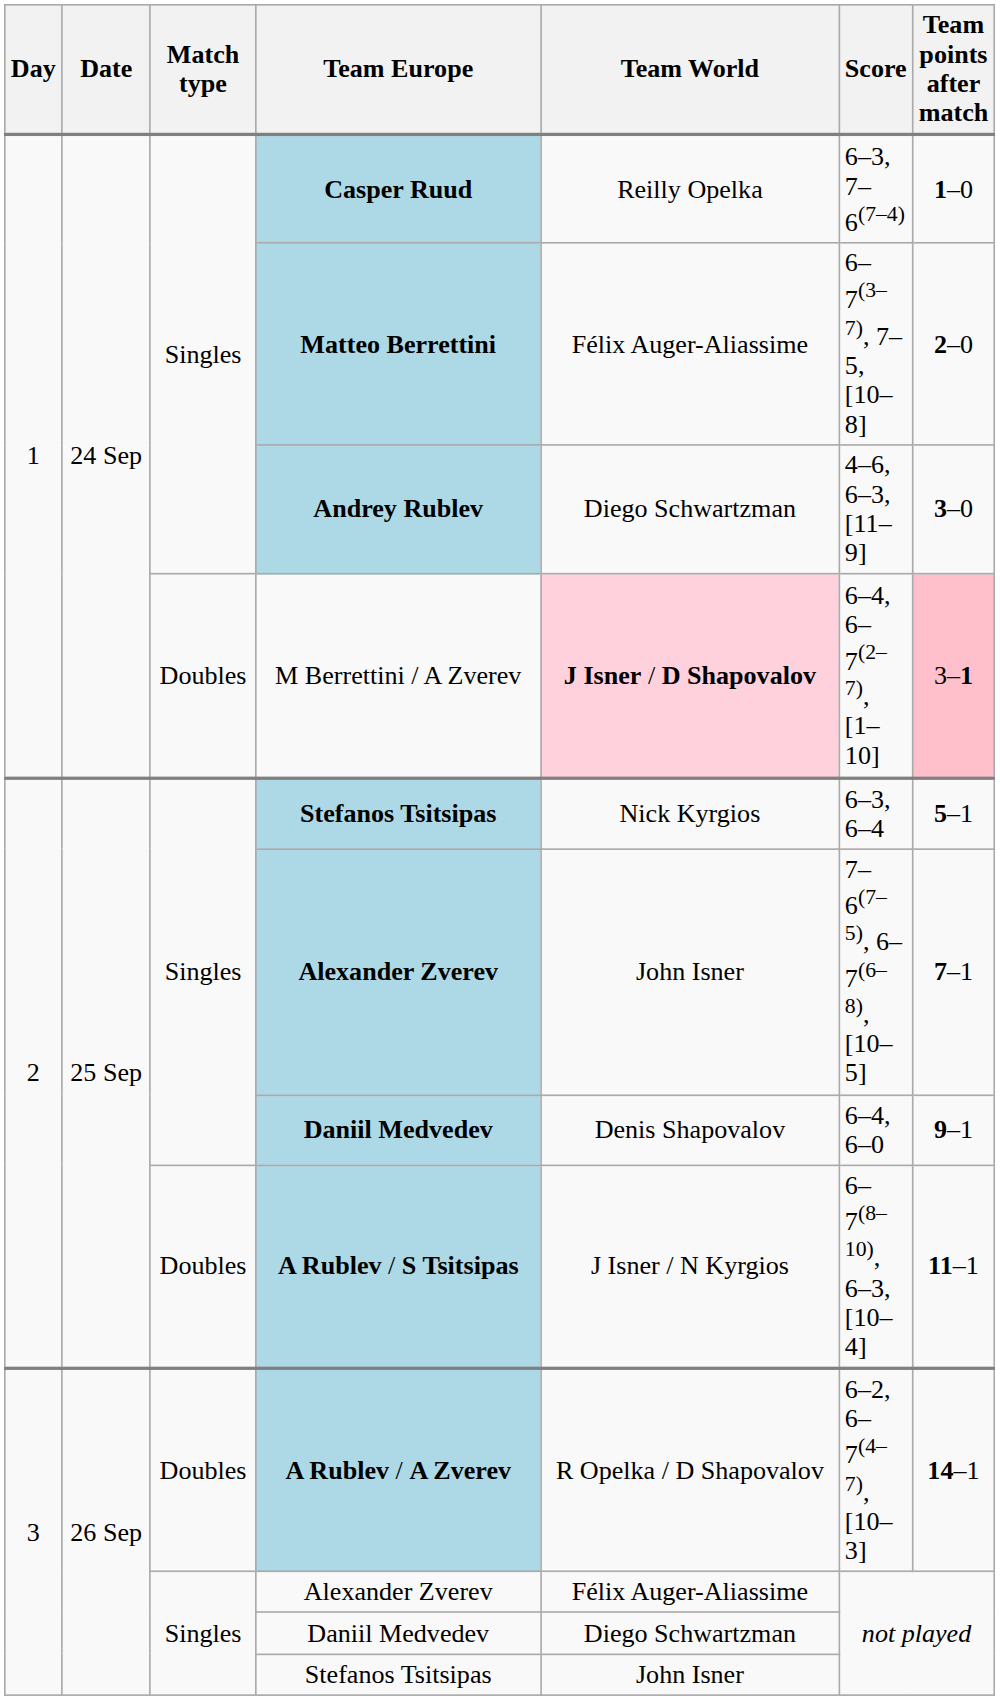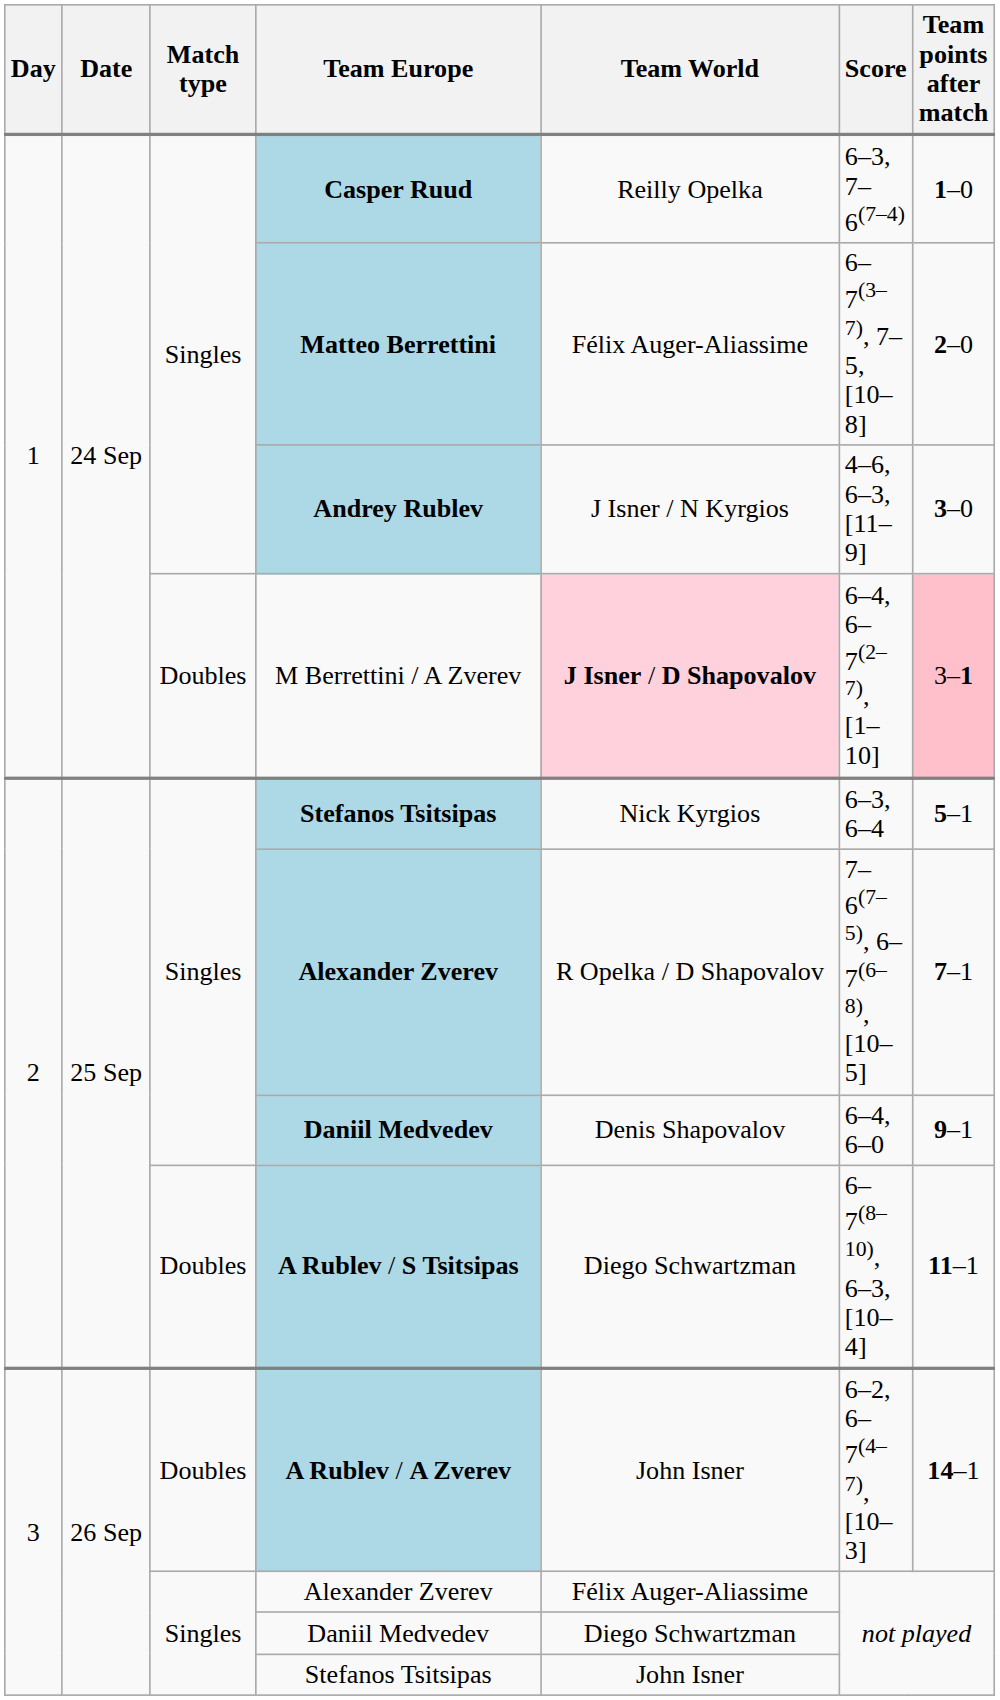Andrey Rublev | Team World: Diego Schwartzman -> J Isner / N Kyrgios
2 / Alexander Zverev | Team World: John Isner -> R Opelka / D Shapovalov
A Rublev / S Tsitsipas | Team World: J Isner / N Kyrgios -> Diego Schwartzman
A Rublev / A Zverev | Team World: R Opelka / D Shapovalov -> John Isner
